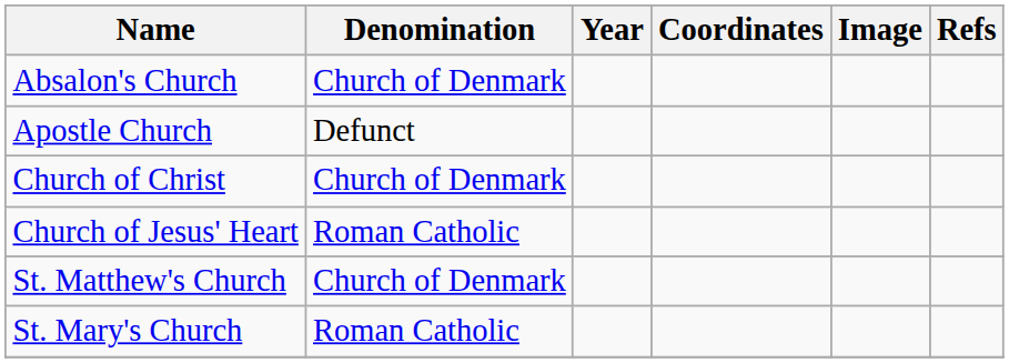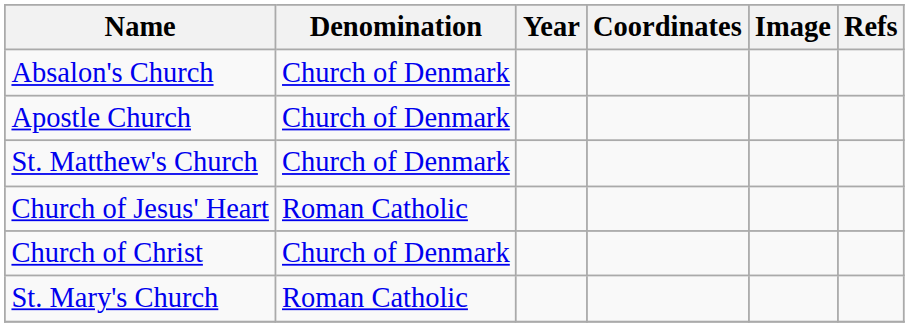Apostle Church | Denomination: Defunct -> Church of Denmark
rows swapped: Church of Christ <-> St. Matthew's Church
